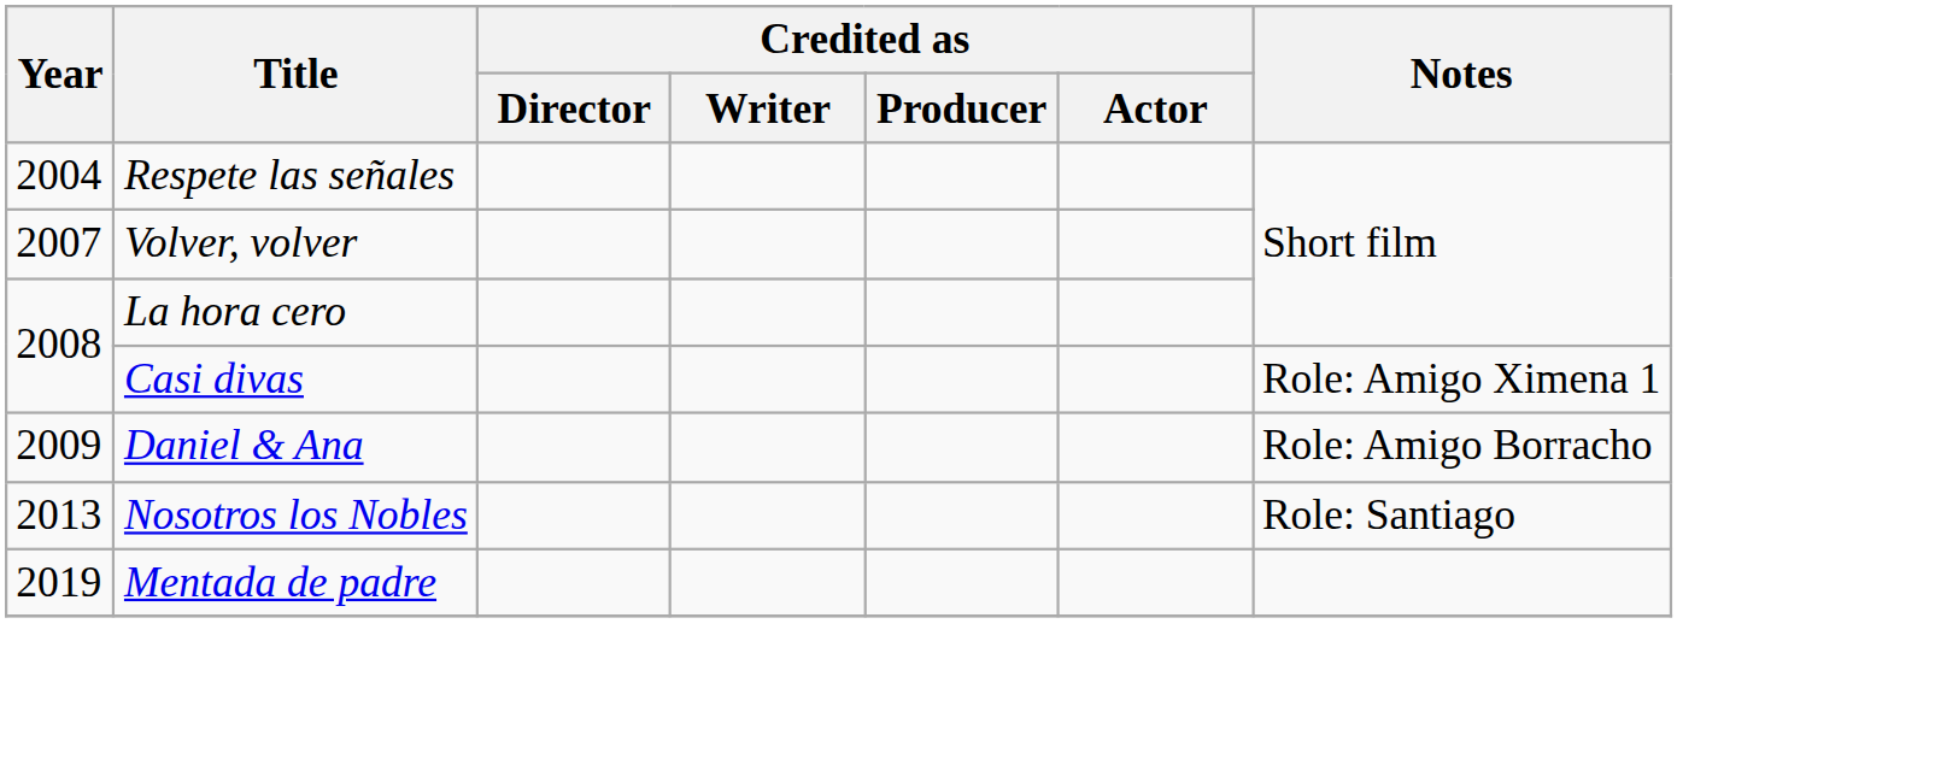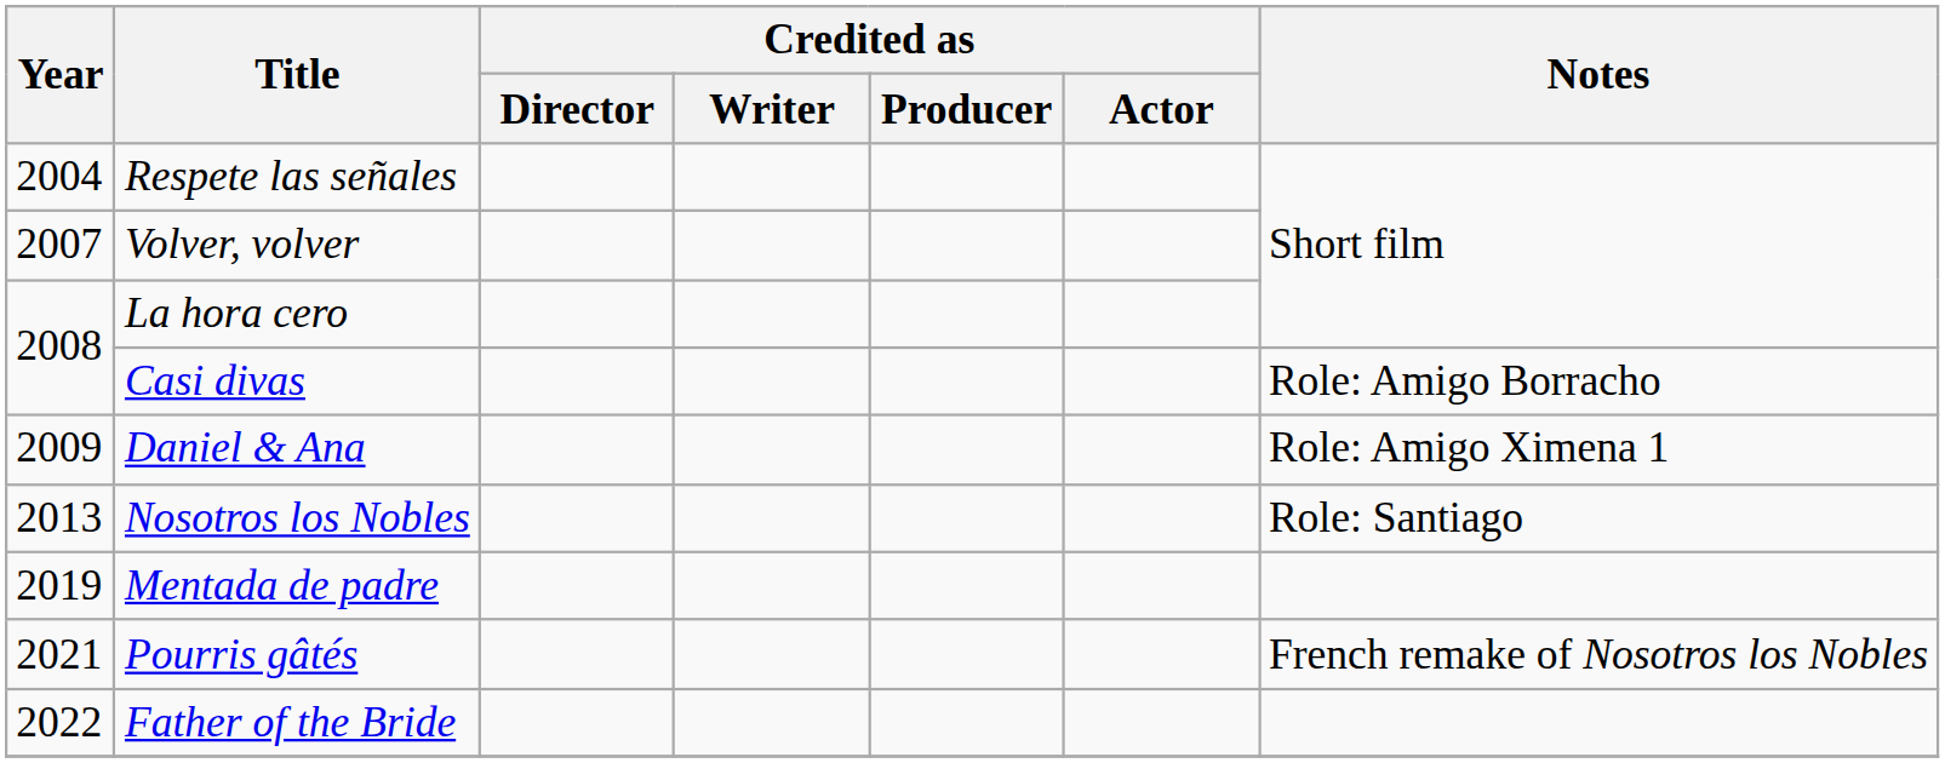Casi divas | Notes: Role: Amigo Ximena 1 -> Role: Amigo Borracho
Daniel & Ana | Notes: Role: Amigo Borracho -> Role: Amigo Ximena 1
+ row: 2021 | Pourris gâtés | French remake of Nosotros los Nobles
+ row: 2022 | Father of the Bride
